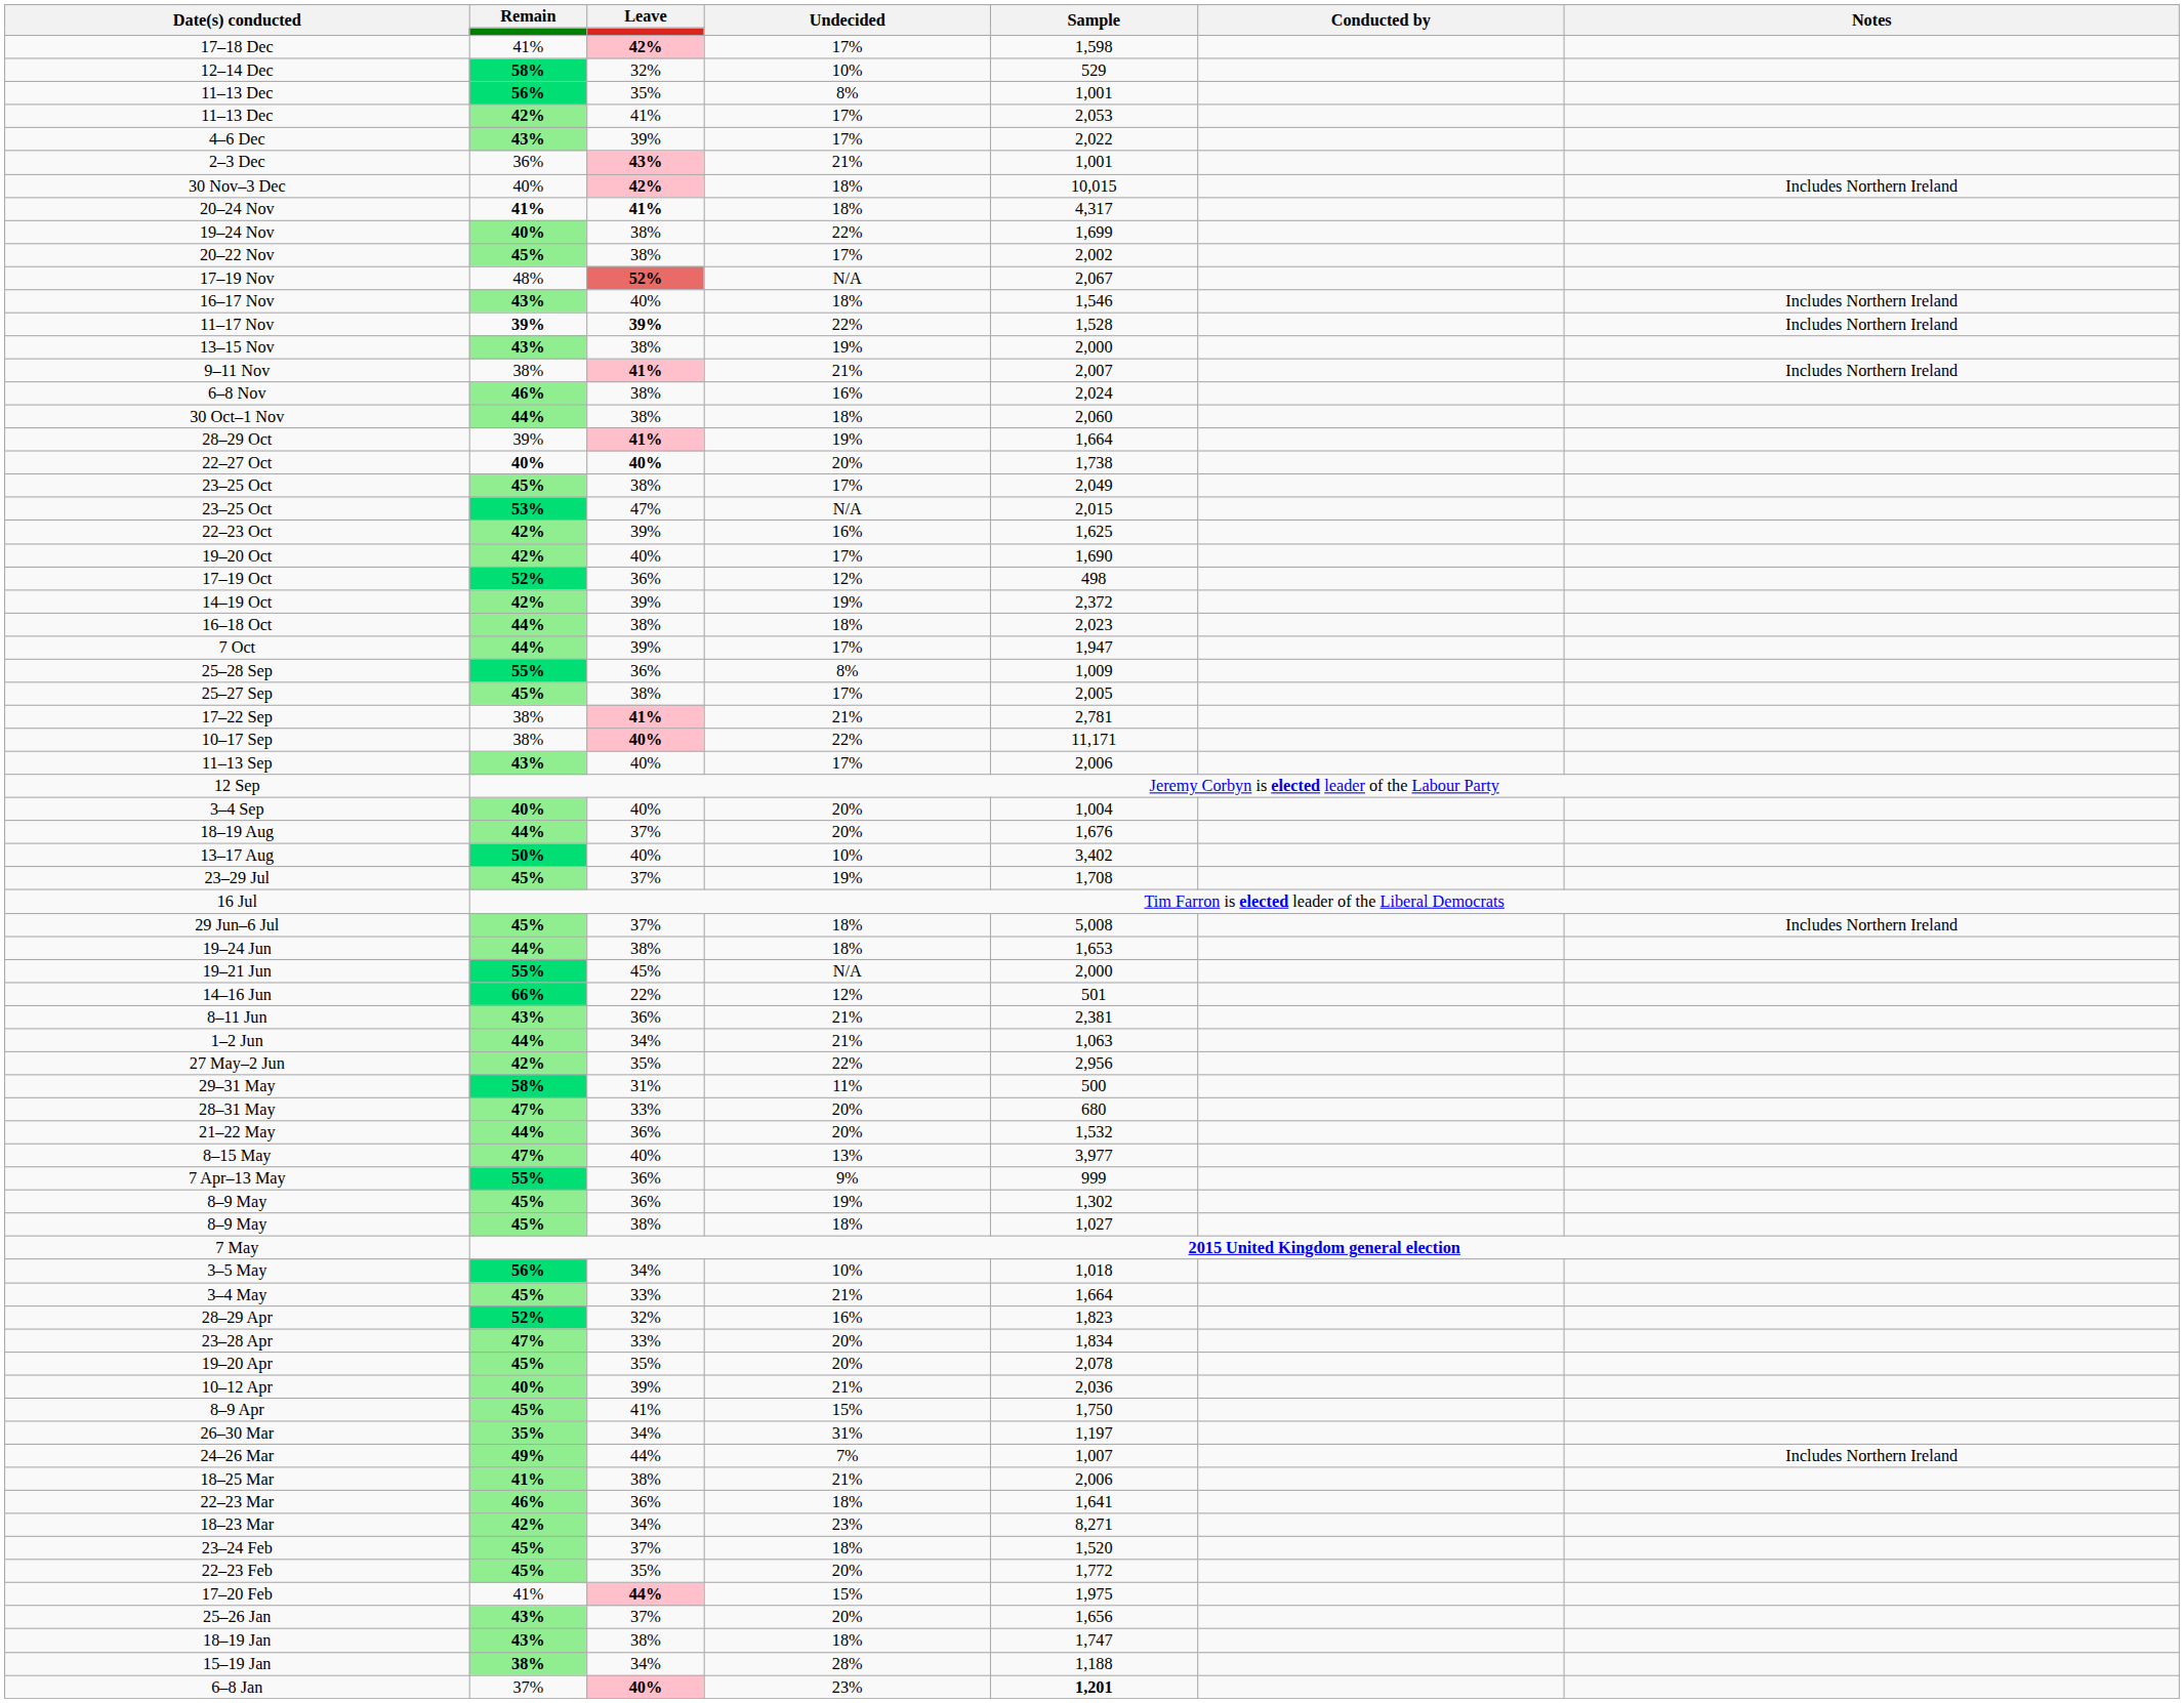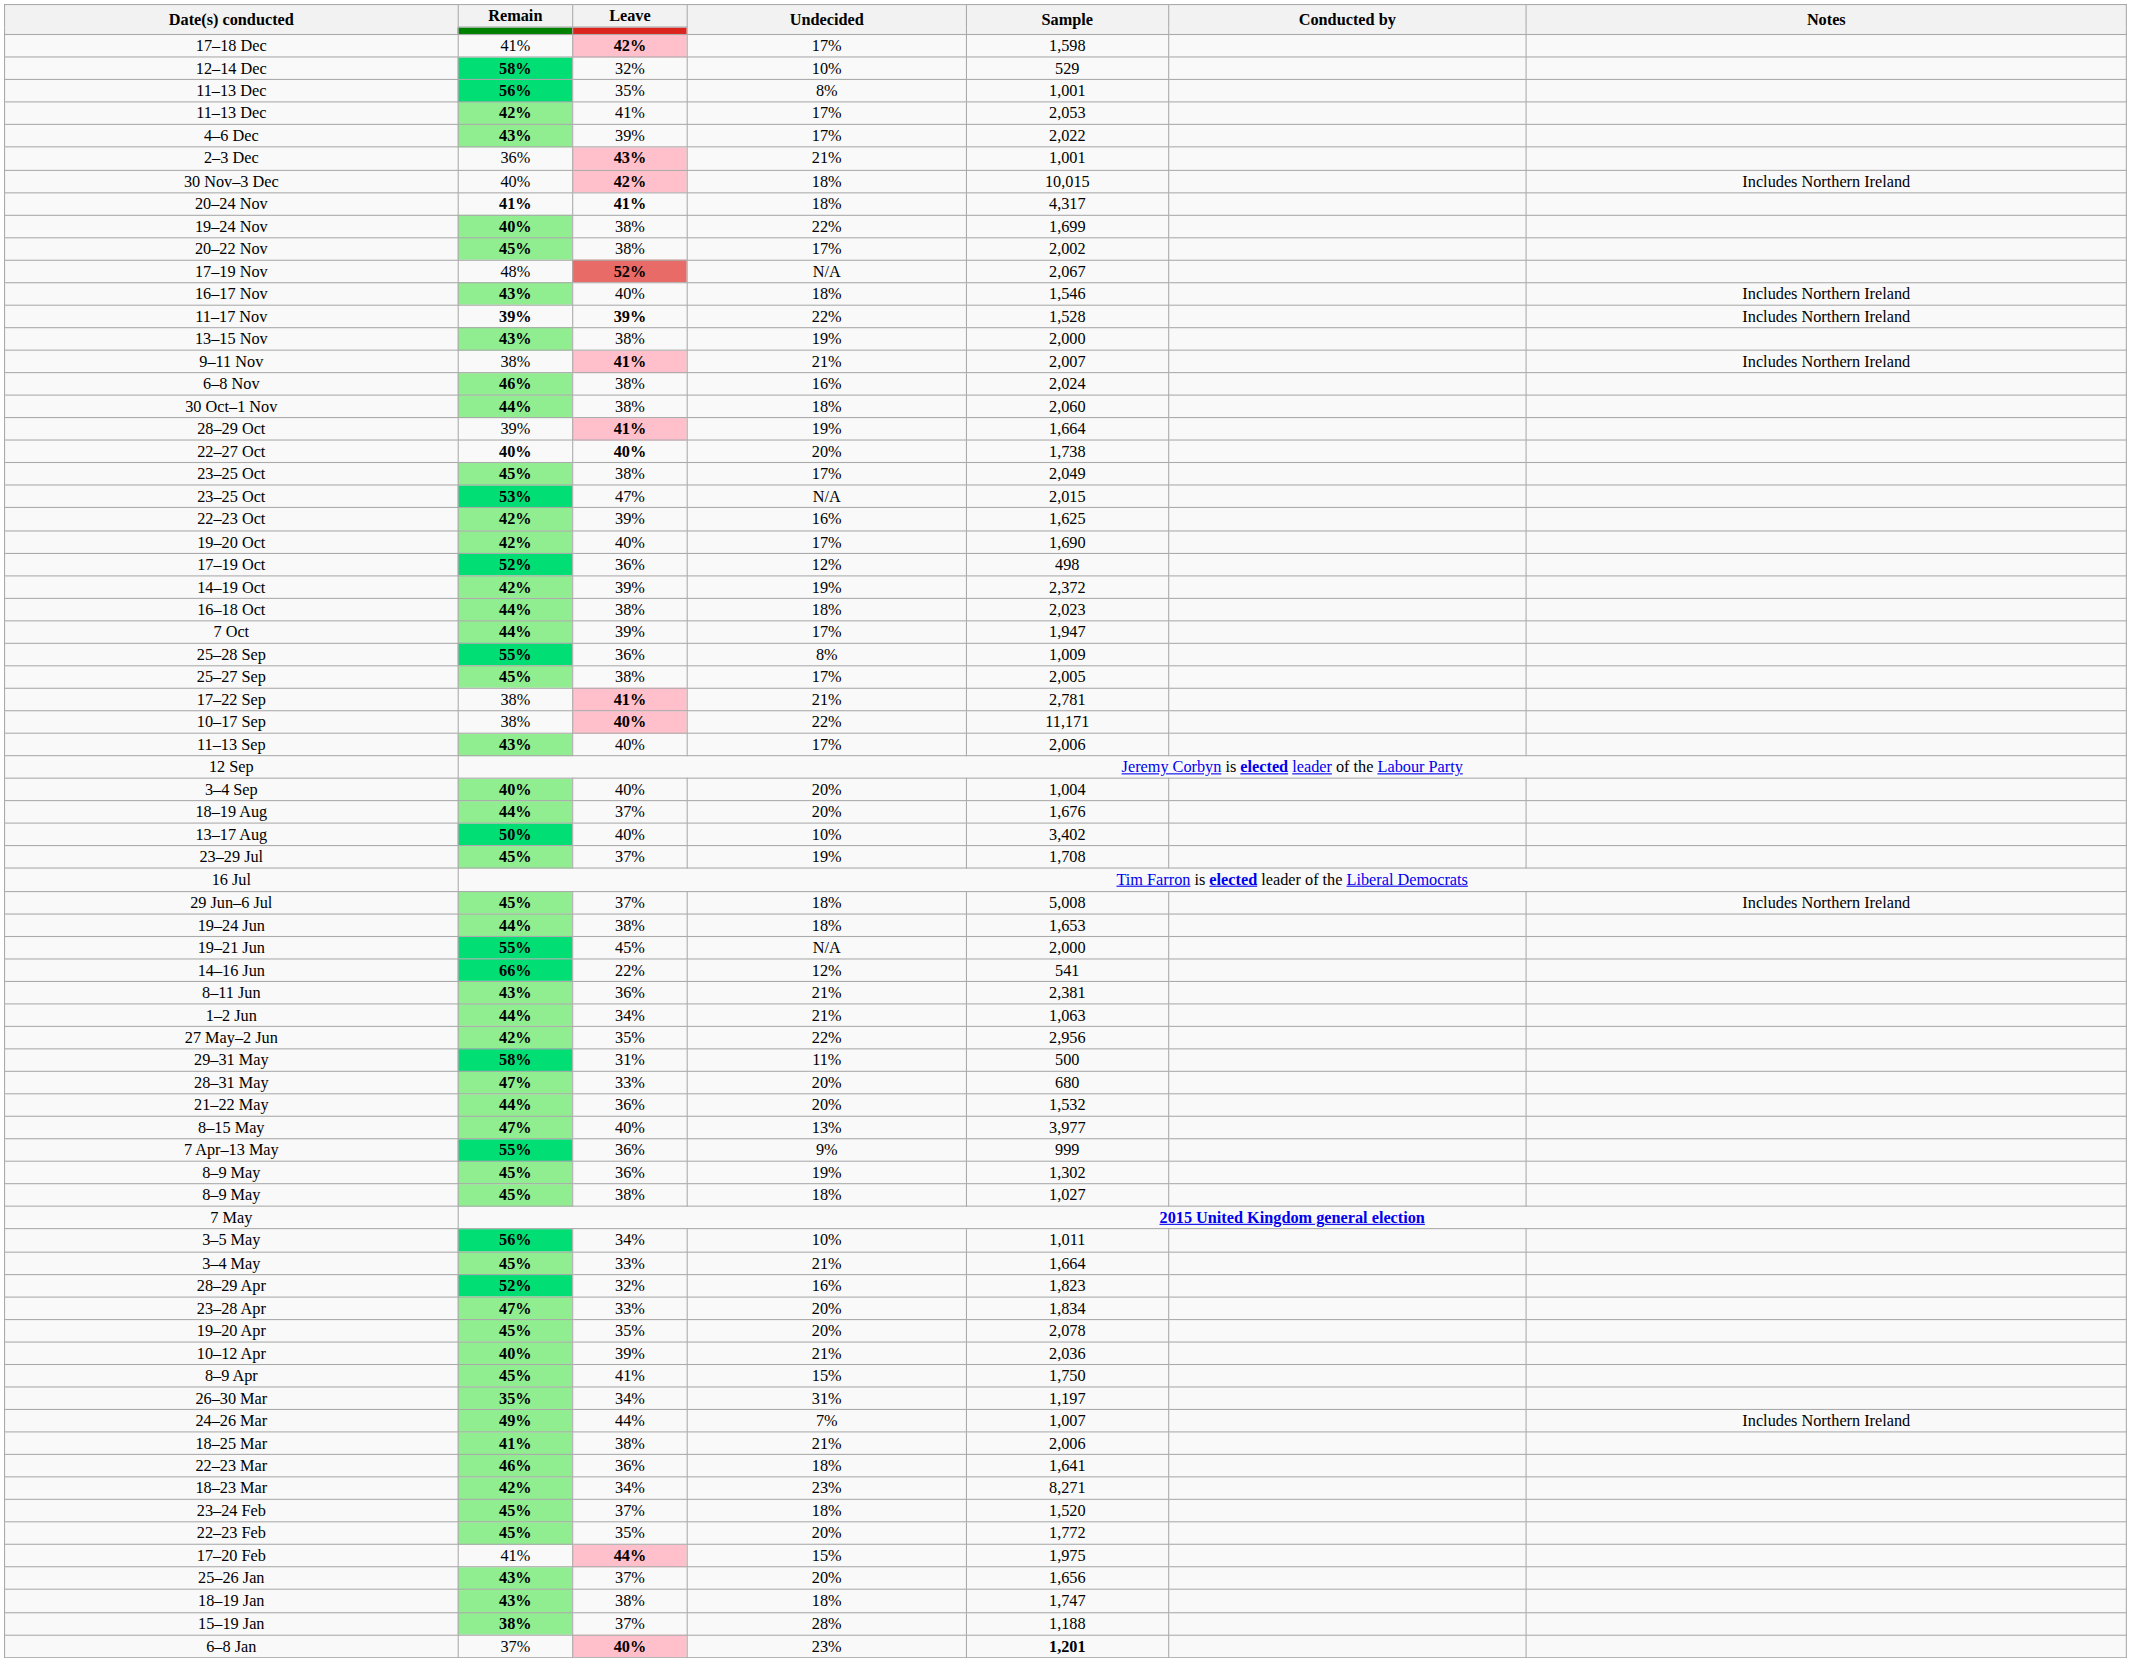14–16 Jun | Sample: 501 -> 541
3–5 May | Sample: 1,018 -> 1,011
15–19 Jan | Leave: 34% -> 37%
